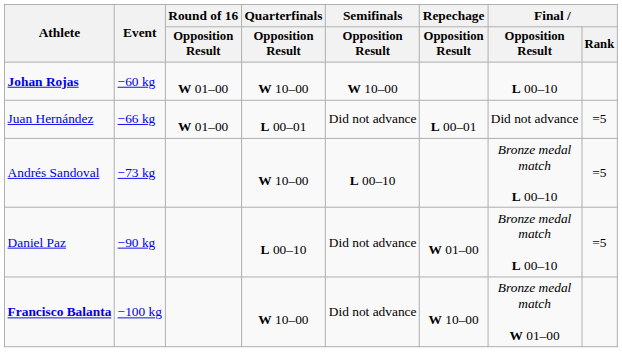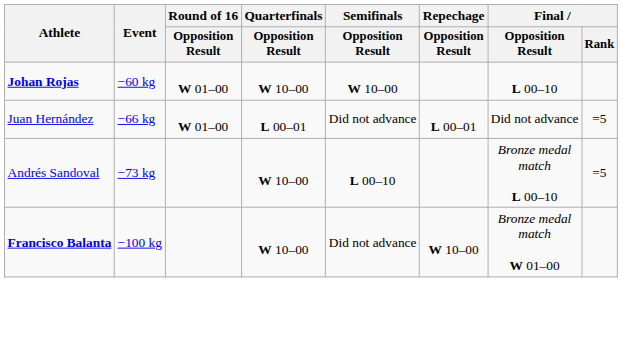- row: Daniel Paz | −90 kg | L 00–10 | Did not advance | W 01–00 | Bronze medal match L 00–10 | =5
